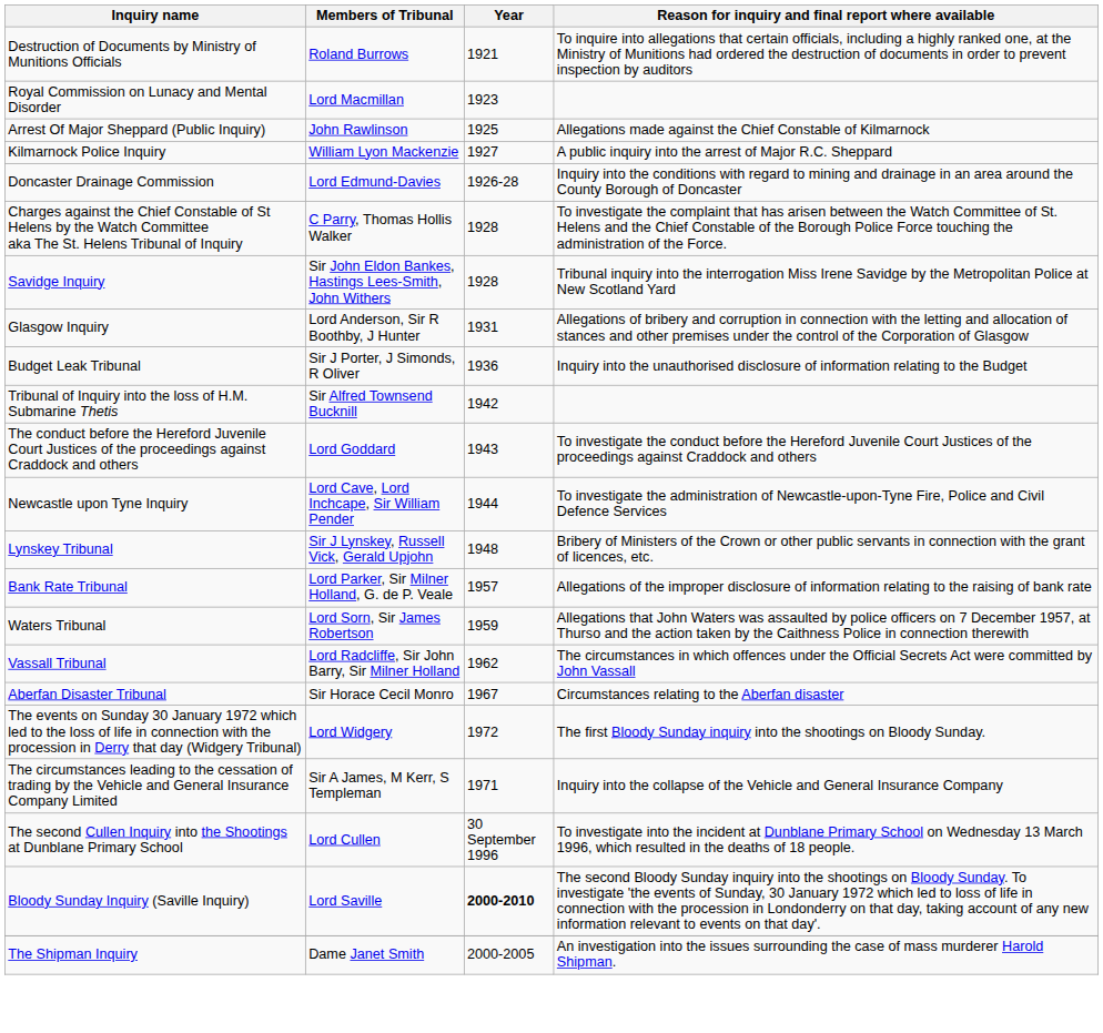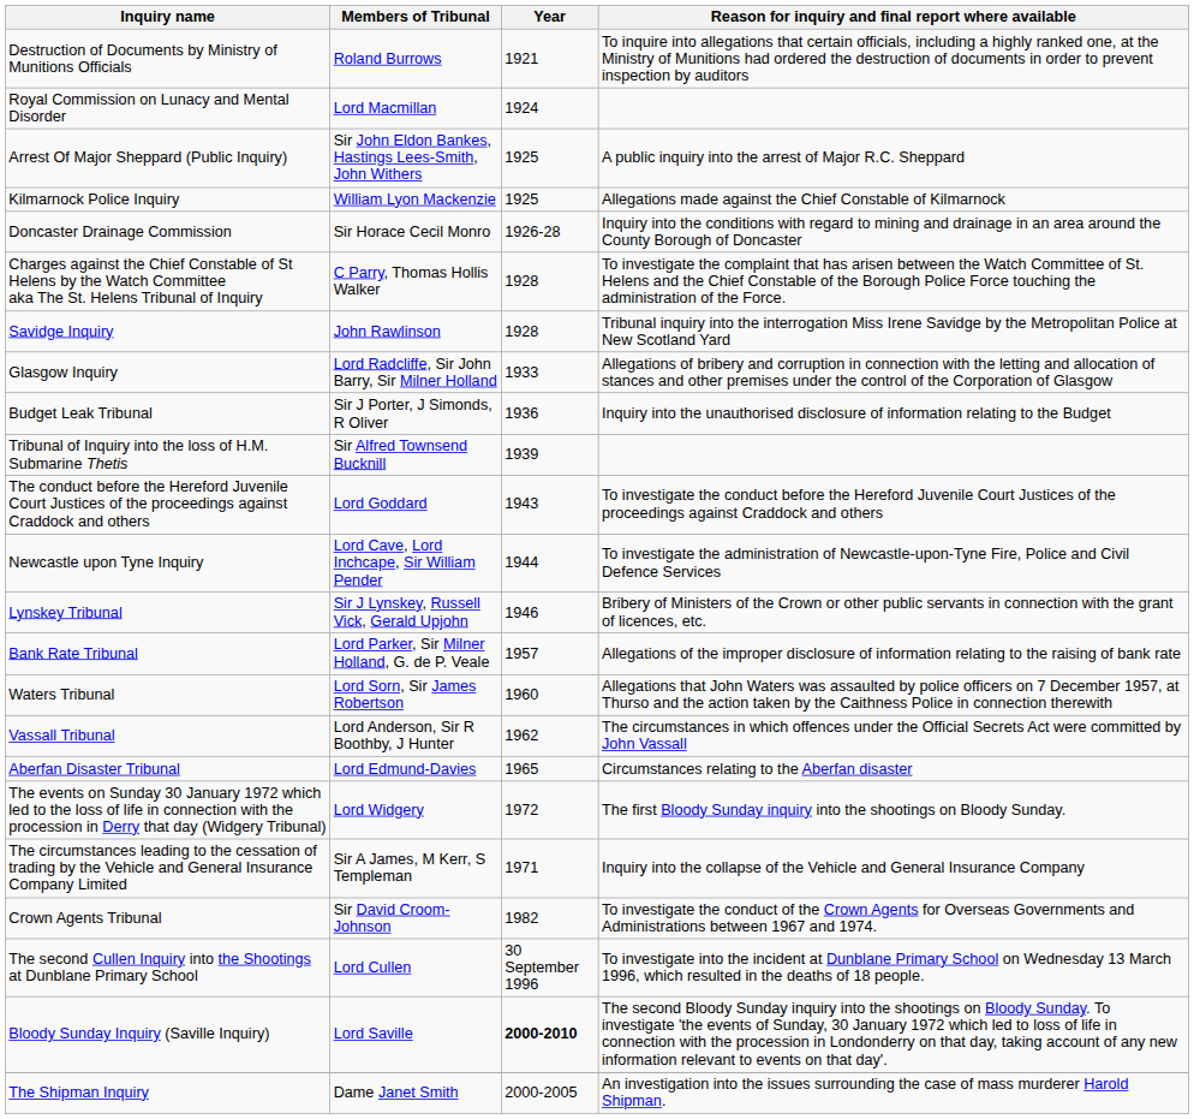Royal Commission on Lunacy and Mental Disorder | Year: 1923 -> 1924
Arrest Of Major Sheppard (Public Inquiry) | Members of Tribunal: John Rawlinson -> Sir John Eldon Bankes, Hastings Lees-Smith, John Withers
Arrest Of Major Sheppard (Public Inquiry) | Reason for inquiry and final report where available: Allegations made against the Chief Constable of Kilmarnock -> A public inquiry into the arrest of Major R.C. Sheppard
Kilmarnock Police Inquiry | Year: 1927 -> 1925
Kilmarnock Police Inquiry | Reason for inquiry and final report where available: A public inquiry into the arrest of Major R.C. Sheppard -> Allegations made against the Chief Constable of Kilmarnock
Doncaster Drainage Commission | Members of Tribunal: Lord Edmund-Davies -> Sir Horace Cecil Monro
Savidge Inquiry | Members of Tribunal: Sir John Eldon Bankes, Hastings Lees-Smith, John Withers -> John Rawlinson
Glasgow Inquiry | Members of Tribunal: Lord Anderson, Sir R Boothby, J Hunter -> Lord Radcliffe, Sir John Barry, Sir Milner Holland
Glasgow Inquiry | Year: 1931 -> 1933
Tribunal of Inquiry into the loss of H.M. Submarine Thetis | Year: 1942 -> 1939
Lynskey Tribunal | Year: 1948 -> 1946
Waters Tribunal | Year: 1959 -> 1960
Vassall Tribunal | Members of Tribunal: Lord Radcliffe, Sir John Barry, Sir Milner Holland -> Lord Anderson, Sir R Boothby, J Hunter
Aberfan Disaster Tribunal | Members of Tribunal: Sir Horace Cecil Monro -> Lord Edmund-Davies
Aberfan Disaster Tribunal | Year: 1967 -> 1965
+ row: Crown Agents Tribunal | Sir David Croom-Johnson | 1982 | To investigate the conduct of the Crown Agents for Overseas Governments and Administrations between 1967 and 1974.
